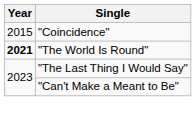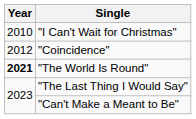+ row: 2010 | "I Can't Wait for Christmas"
"Coincidence" | Year: 2015 -> 2012
